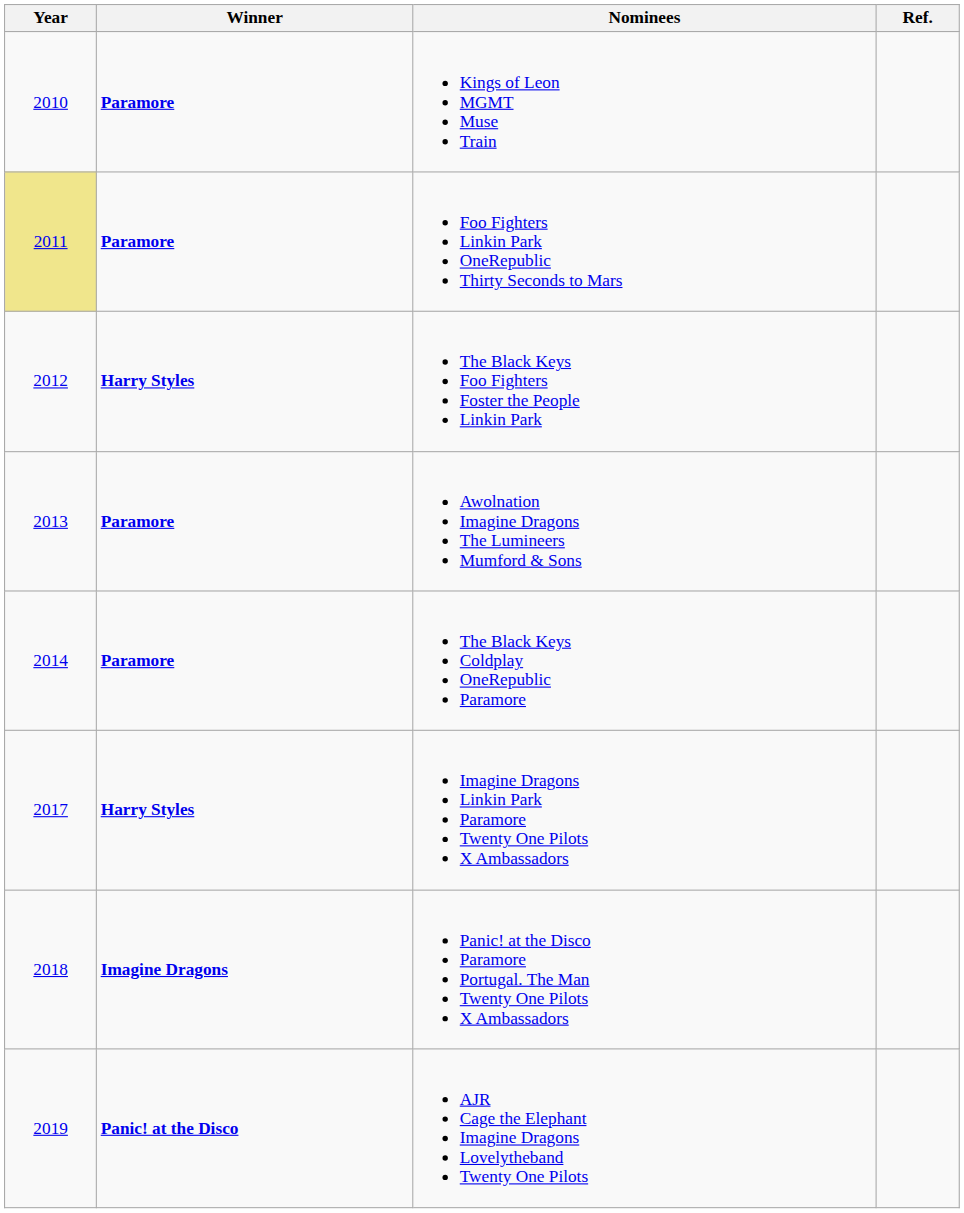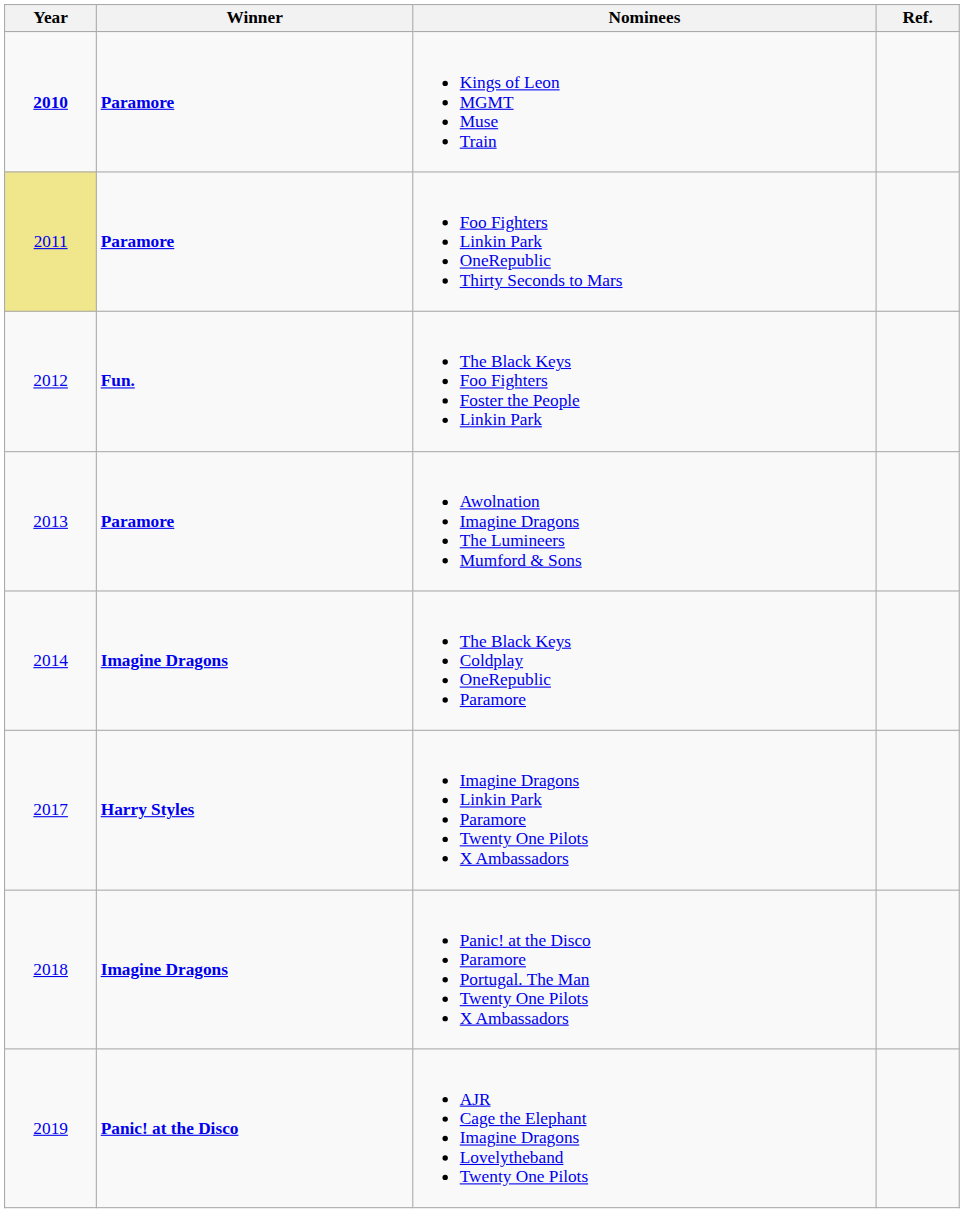Kings of Leon MGMT Muse Train | Year: normal -> bold
The Black Keys Foo Fighters Foster the People Linkin Park | Winner: Harry Styles -> Fun.
The Black Keys Coldplay OneRepublic Paramore | Winner: Paramore -> Imagine Dragons
